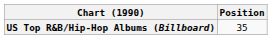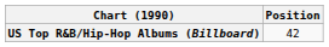US Top R&B/Hip-Hop Albums (Billboard) | Position: 35 -> 42
